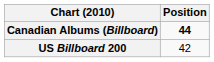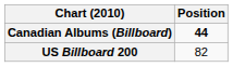US Billboard 200 | Position: 42 -> 82
